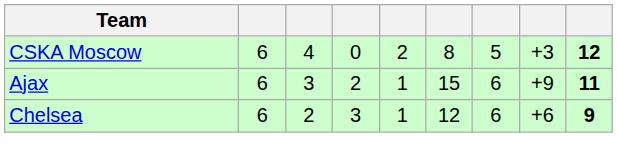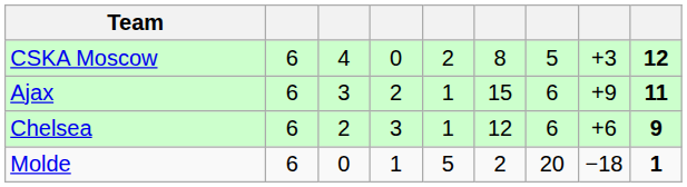+ row: Molde | 6 | 0 | 1 | 5 | 2 | 20 | −18 | 1
